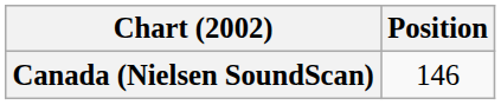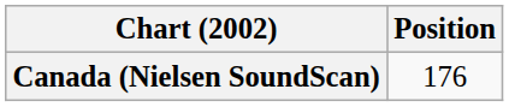Canada (Nielsen SoundScan) | Position: 146 -> 176
